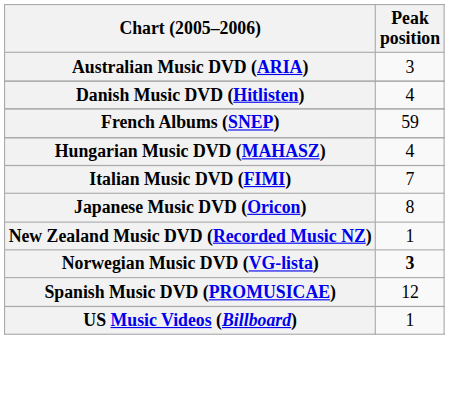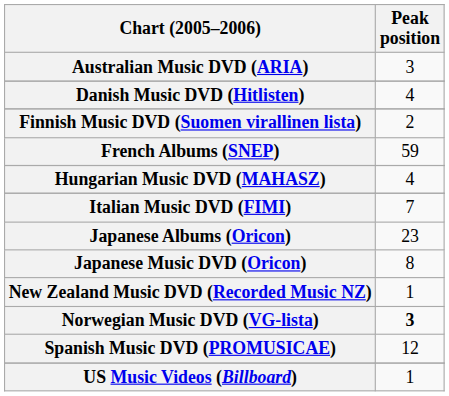+ row: Finnish Music DVD (Suomen virallinen lista) | 2
+ row: Japanese Albums (Oricon) | 23
